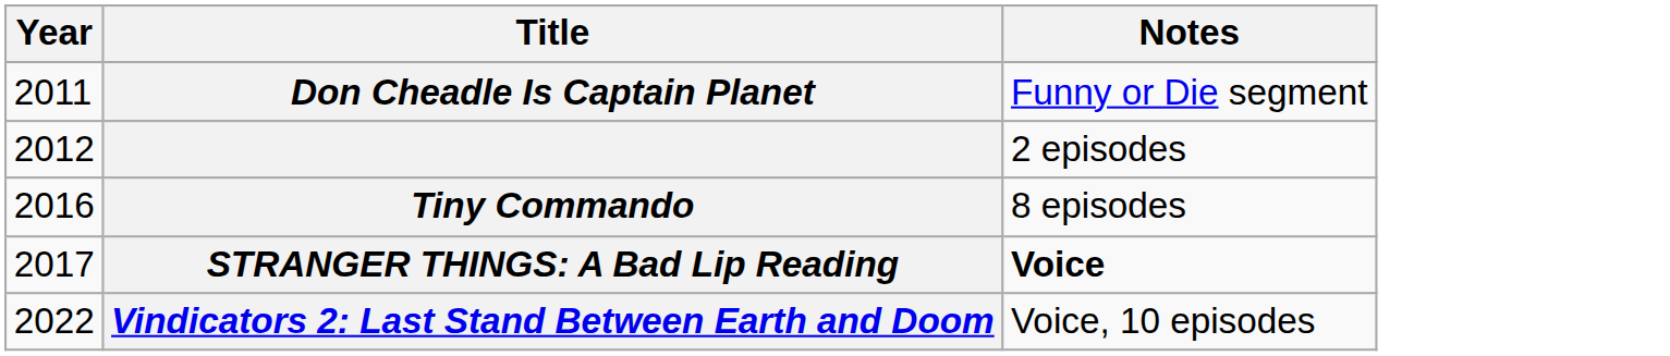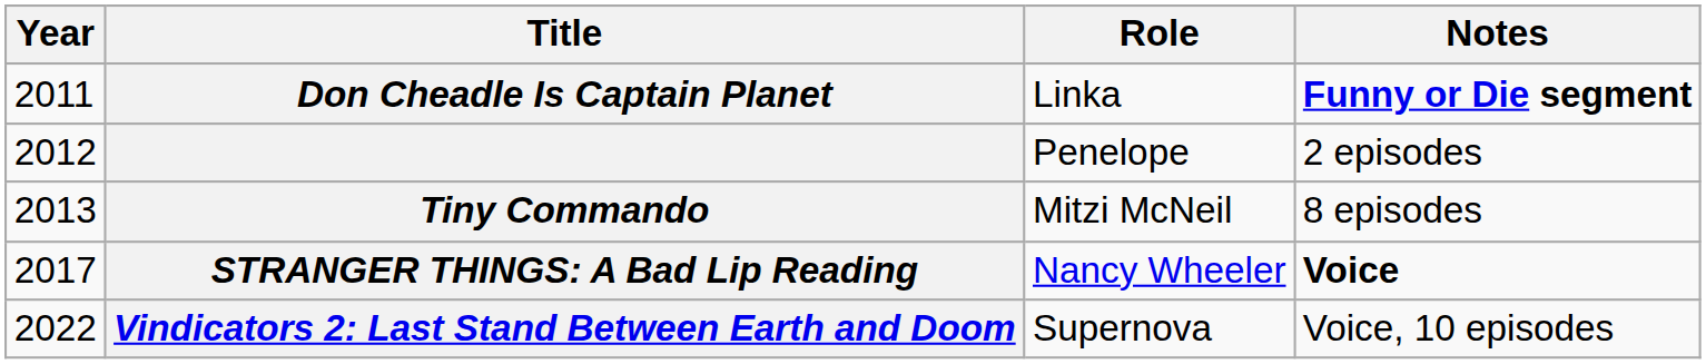+ column: Role | Linka | Penelope | Mitzi McNeil | Nancy Wheeler | Supernova
Don Cheadle Is Captain Planet | Notes: normal -> bold
Tiny Commando | Year: 2016 -> 2013
